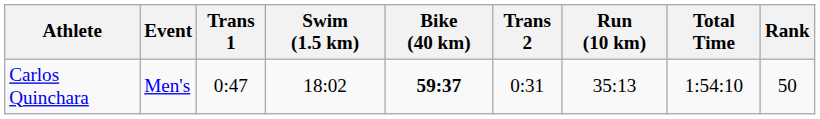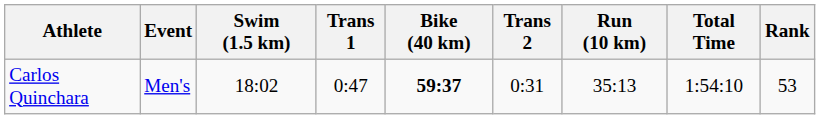columns swapped: Swim (1.5 km) <-> Trans 1
Carlos Quinchara | Rank: 50 -> 53
